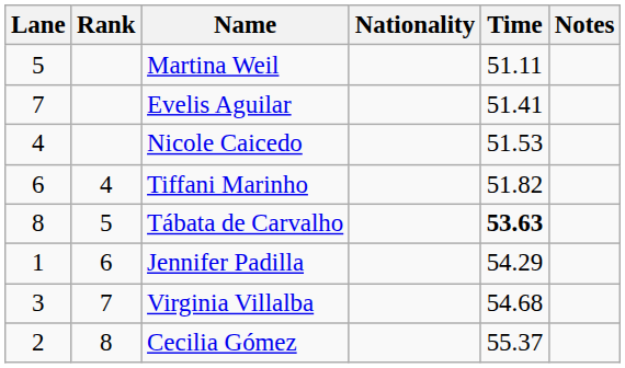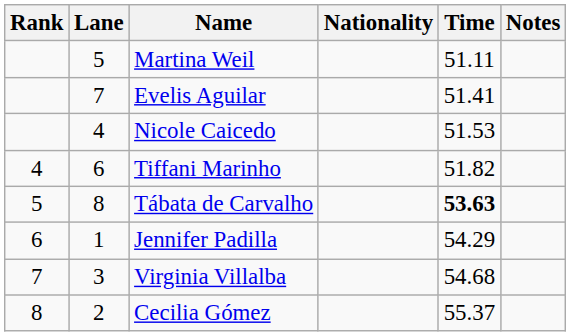columns swapped: Rank <-> Lane
